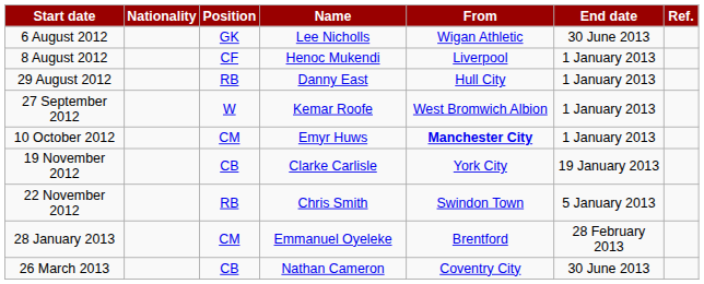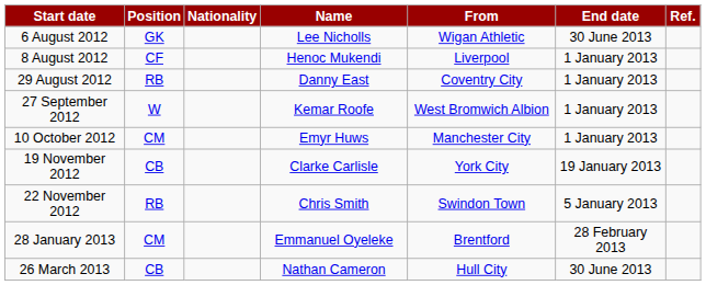columns swapped: Position <-> Nationality
29 August 2012 | From: Hull City -> Coventry City
10 October 2012 | From: bold -> normal
26 March 2013 | From: Coventry City -> Hull City
